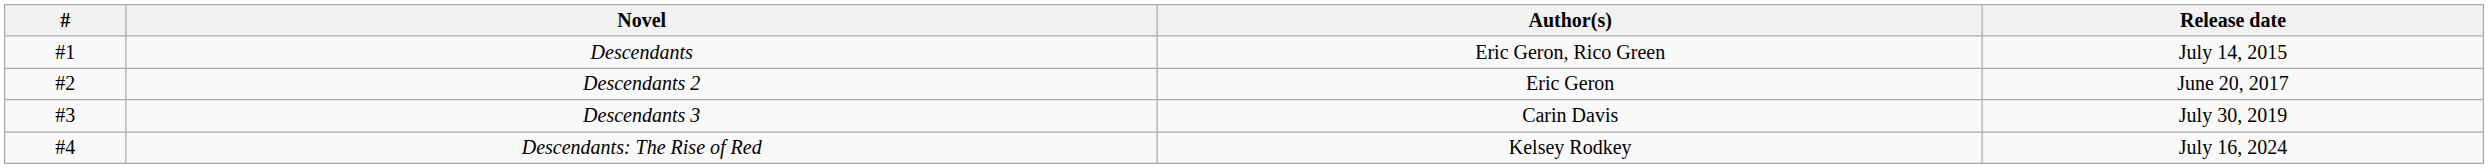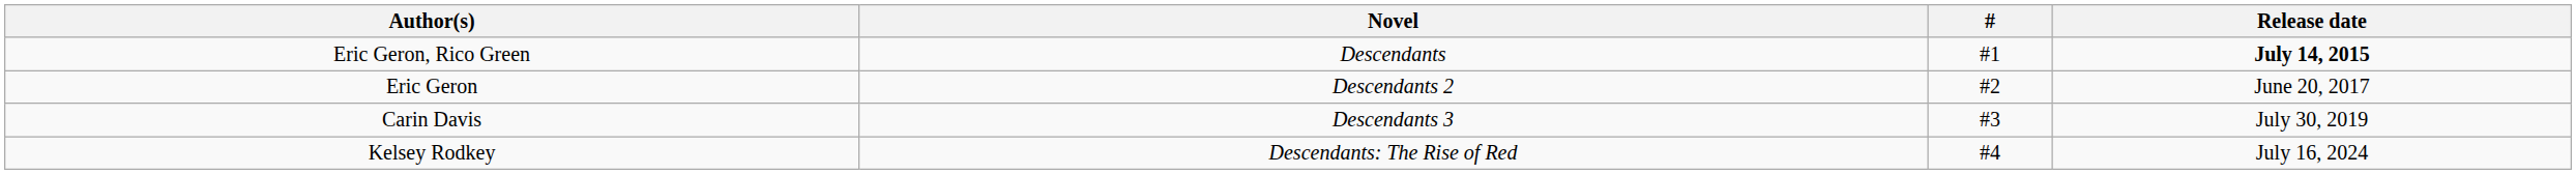columns swapped: # <-> Author(s)
Descendants | Release date: normal -> bold
